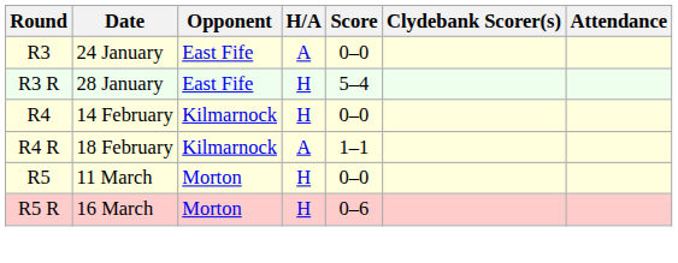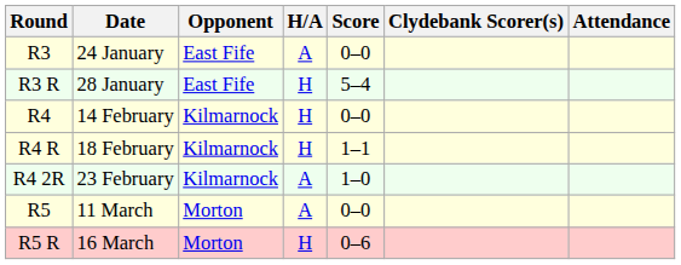R4 R | H/A: A -> H
+ row: R4 2R | 23 February | Kilmarnock | A | 1–0
R5 | H/A: H -> A
